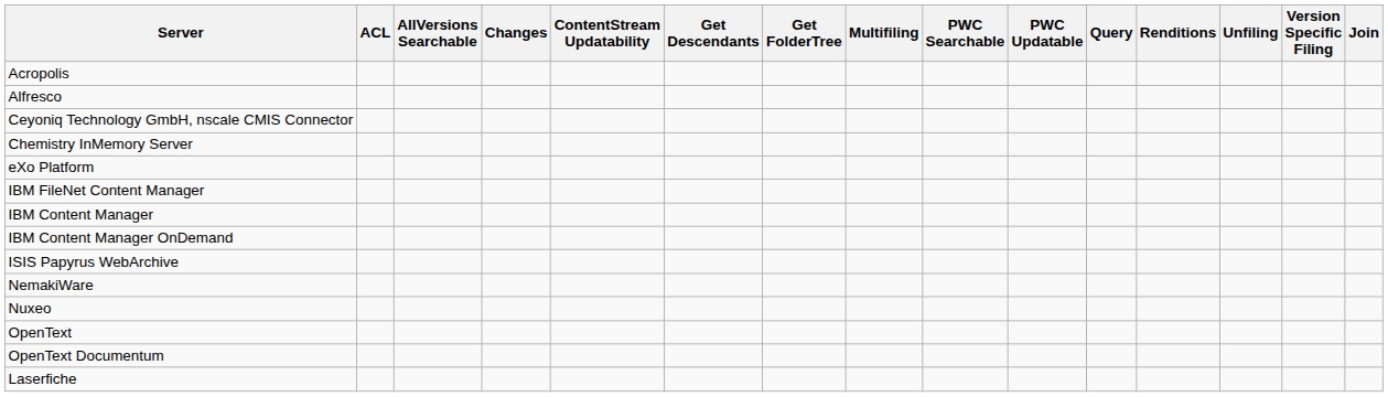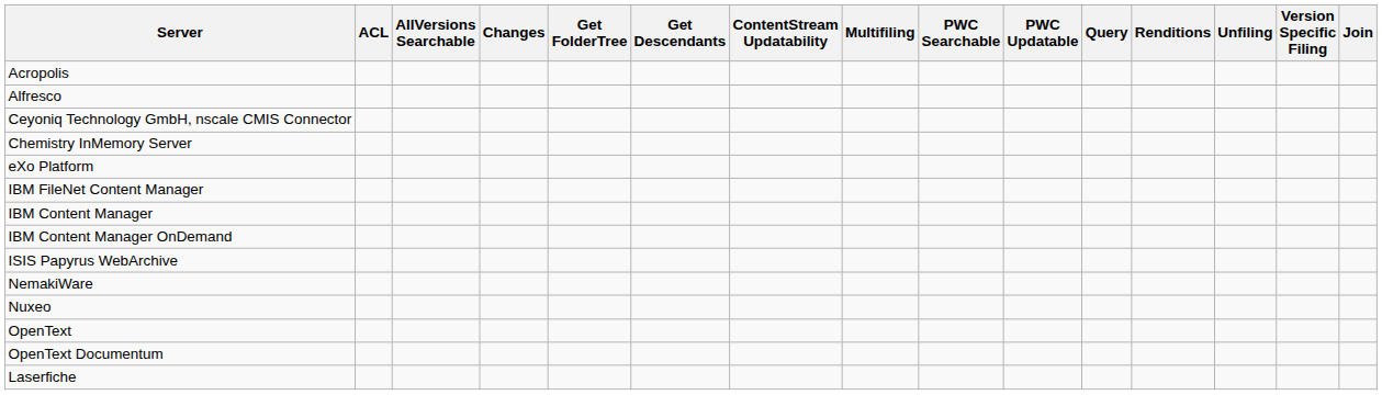columns swapped: ContentStream Updatability <-> Get FolderTree
